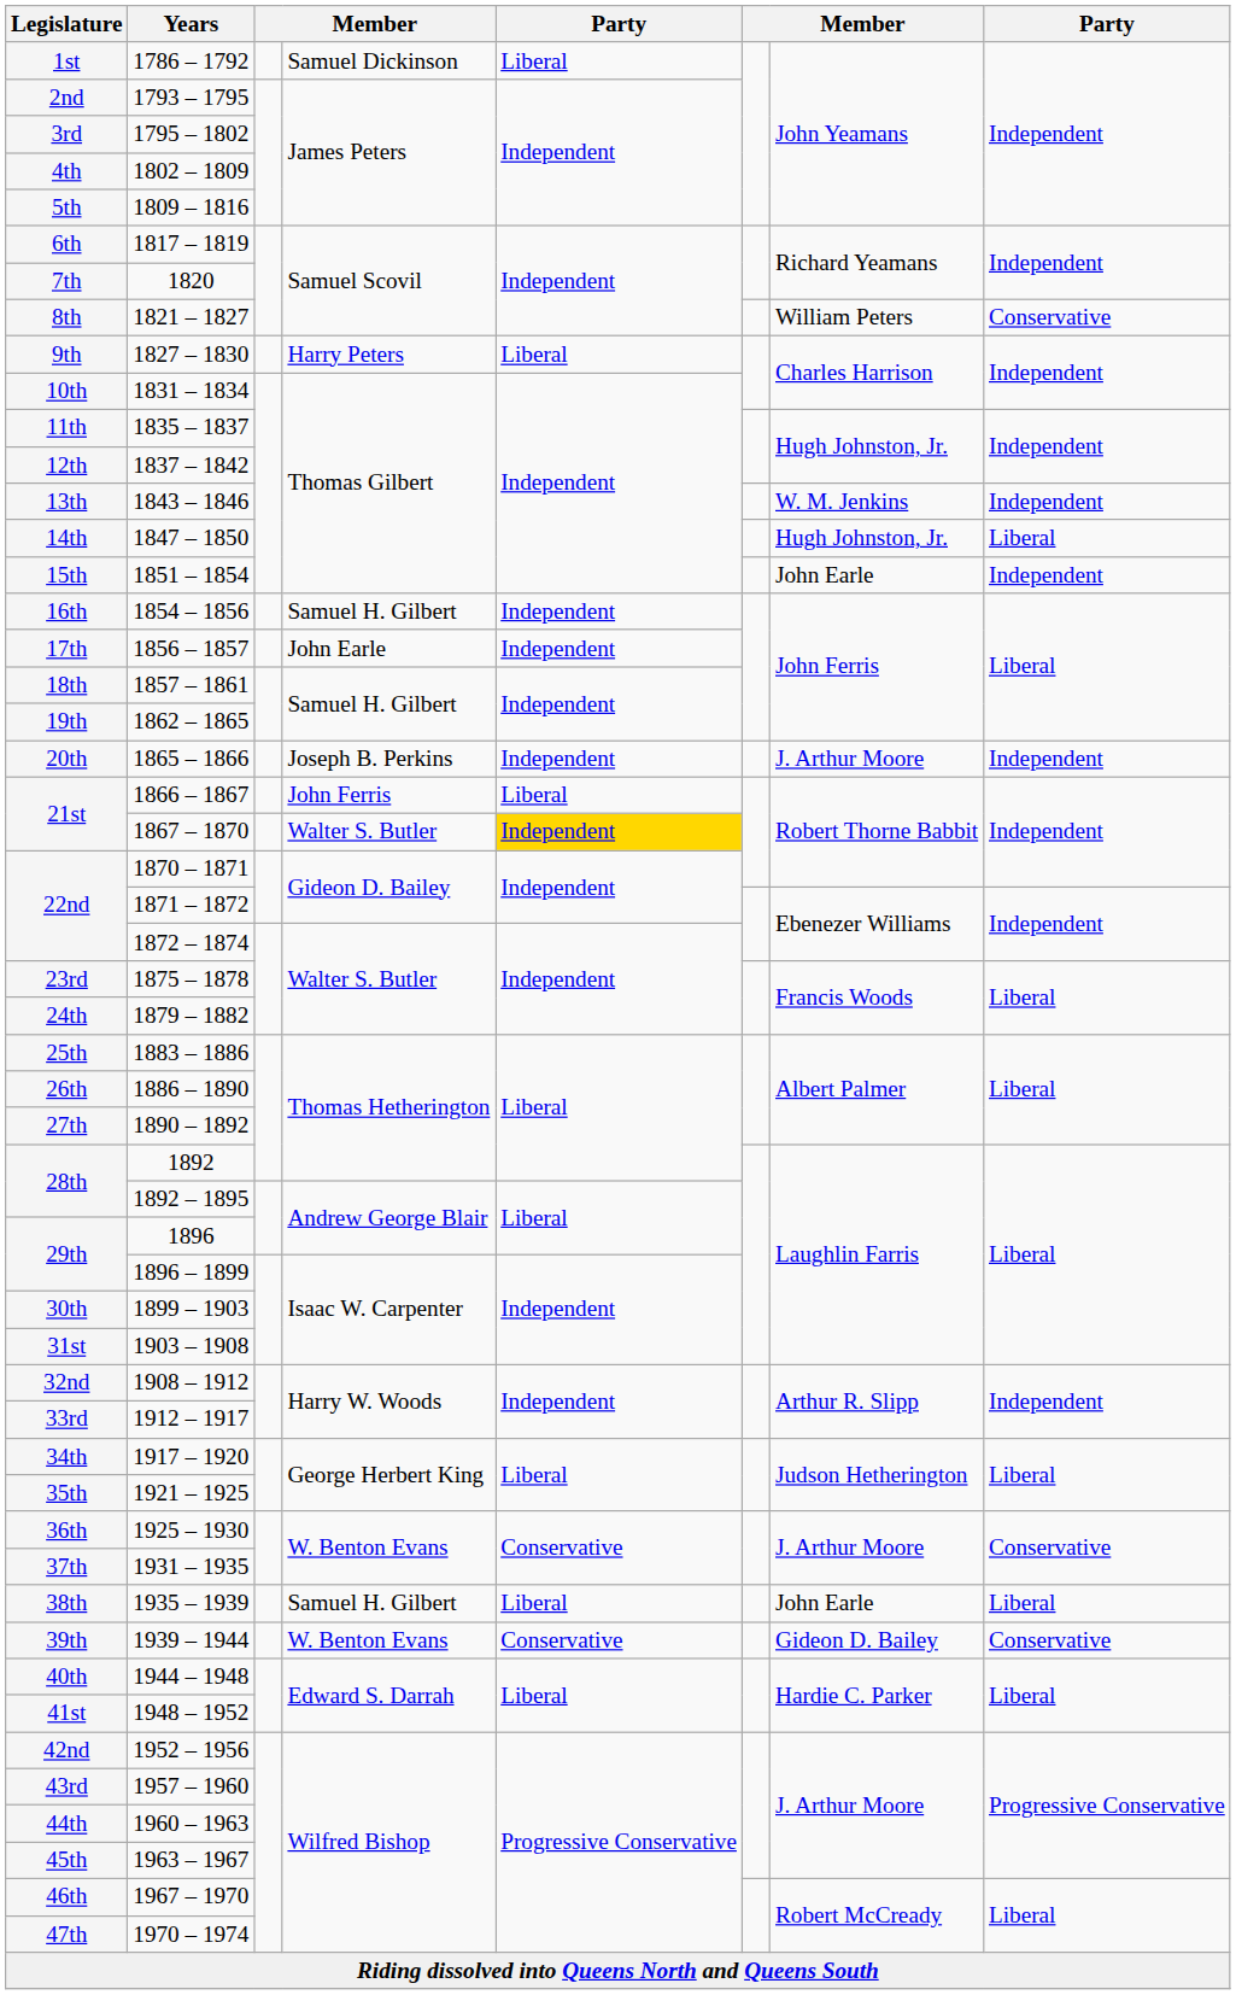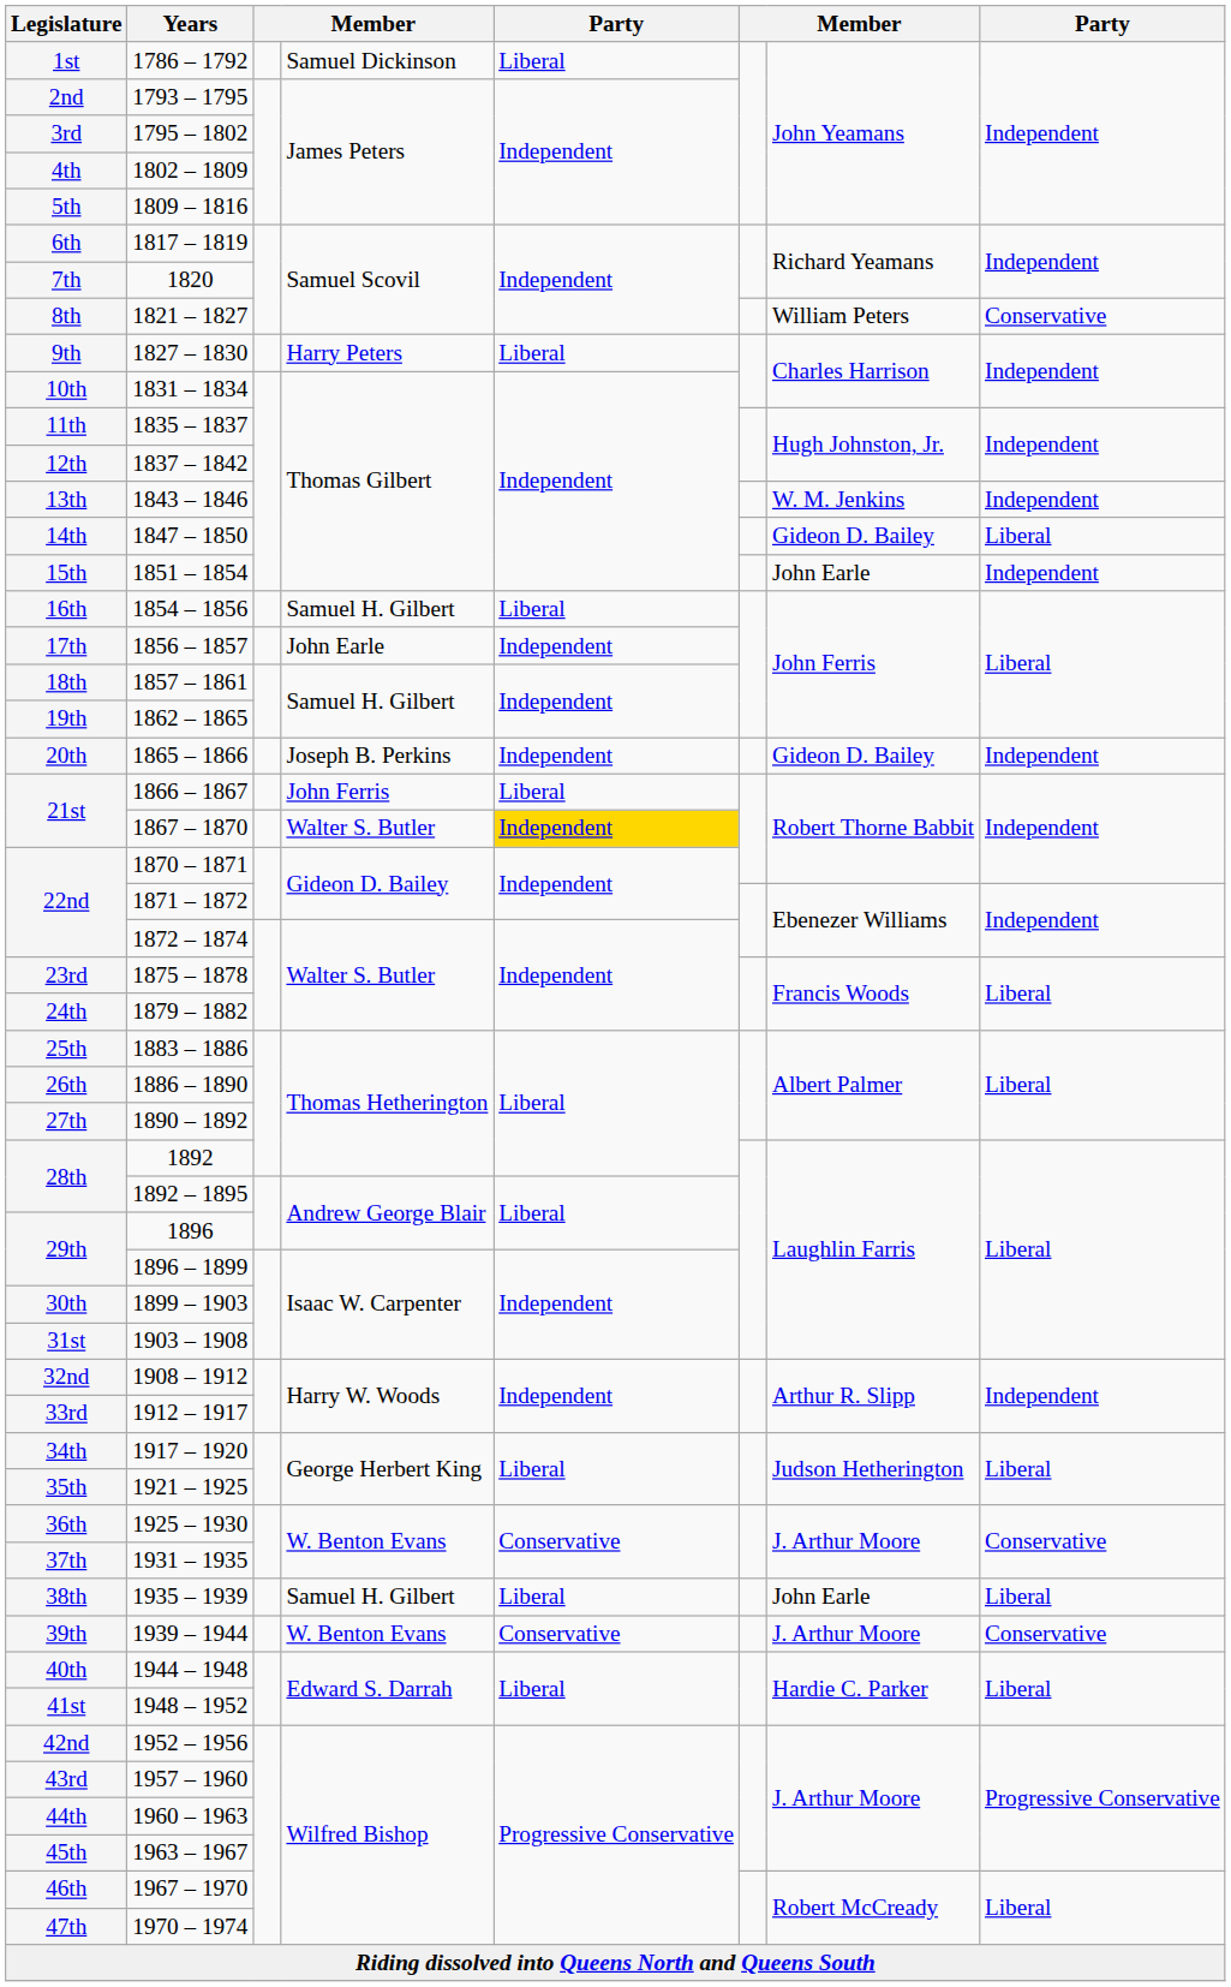14th | column 7: Hugh Johnston, Jr. -> Gideon D. Bailey
16th | column 5: Independent -> Liberal
20th | column 7: J. Arthur Moore -> Gideon D. Bailey
39th | column 7: Gideon D. Bailey -> J. Arthur Moore
